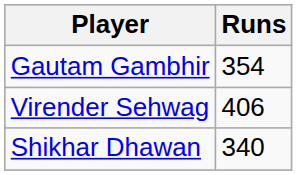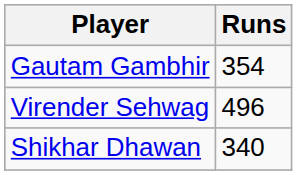Virender Sehwag | Runs: 406 -> 496
